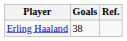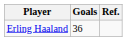Erling Haaland | Goals: 38 -> 36
